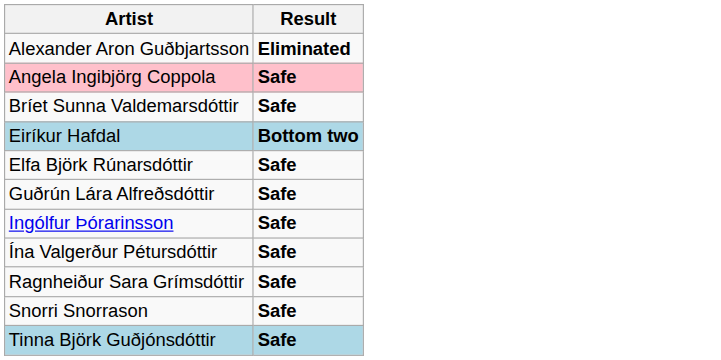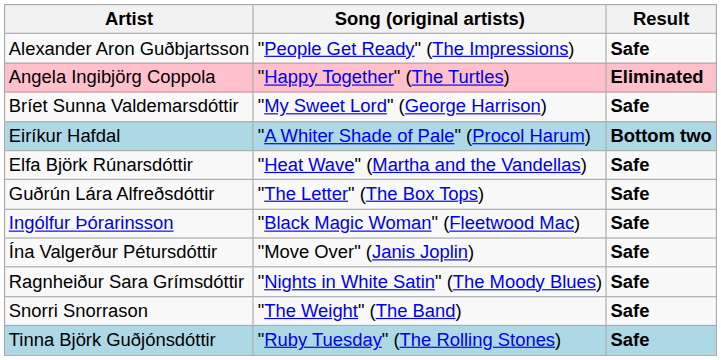+ column: Song (original artists) | "People Get Ready" (The Impressions) | "Happy Together" (The Turtles) | "My Sweet Lord" (George Harrison) | "A Whiter Shade of Pale" (Procol Harum) | "Heat Wave" (Martha and the Vandellas) | "The Letter" (The Box Tops) | "Black Magic Woman" (Fleetwood Mac) | "Move Over" (Janis Joplin) | "Nights in White Satin" (The Moody Blues) | "The Weight" (The Band) | "Ruby Tuesday" (The Rolling Stones)
Alexander Aron Guðbjartsson | Result: Eliminated -> Safe
Angela Ingibjörg Coppola | Result: Safe -> Eliminated
